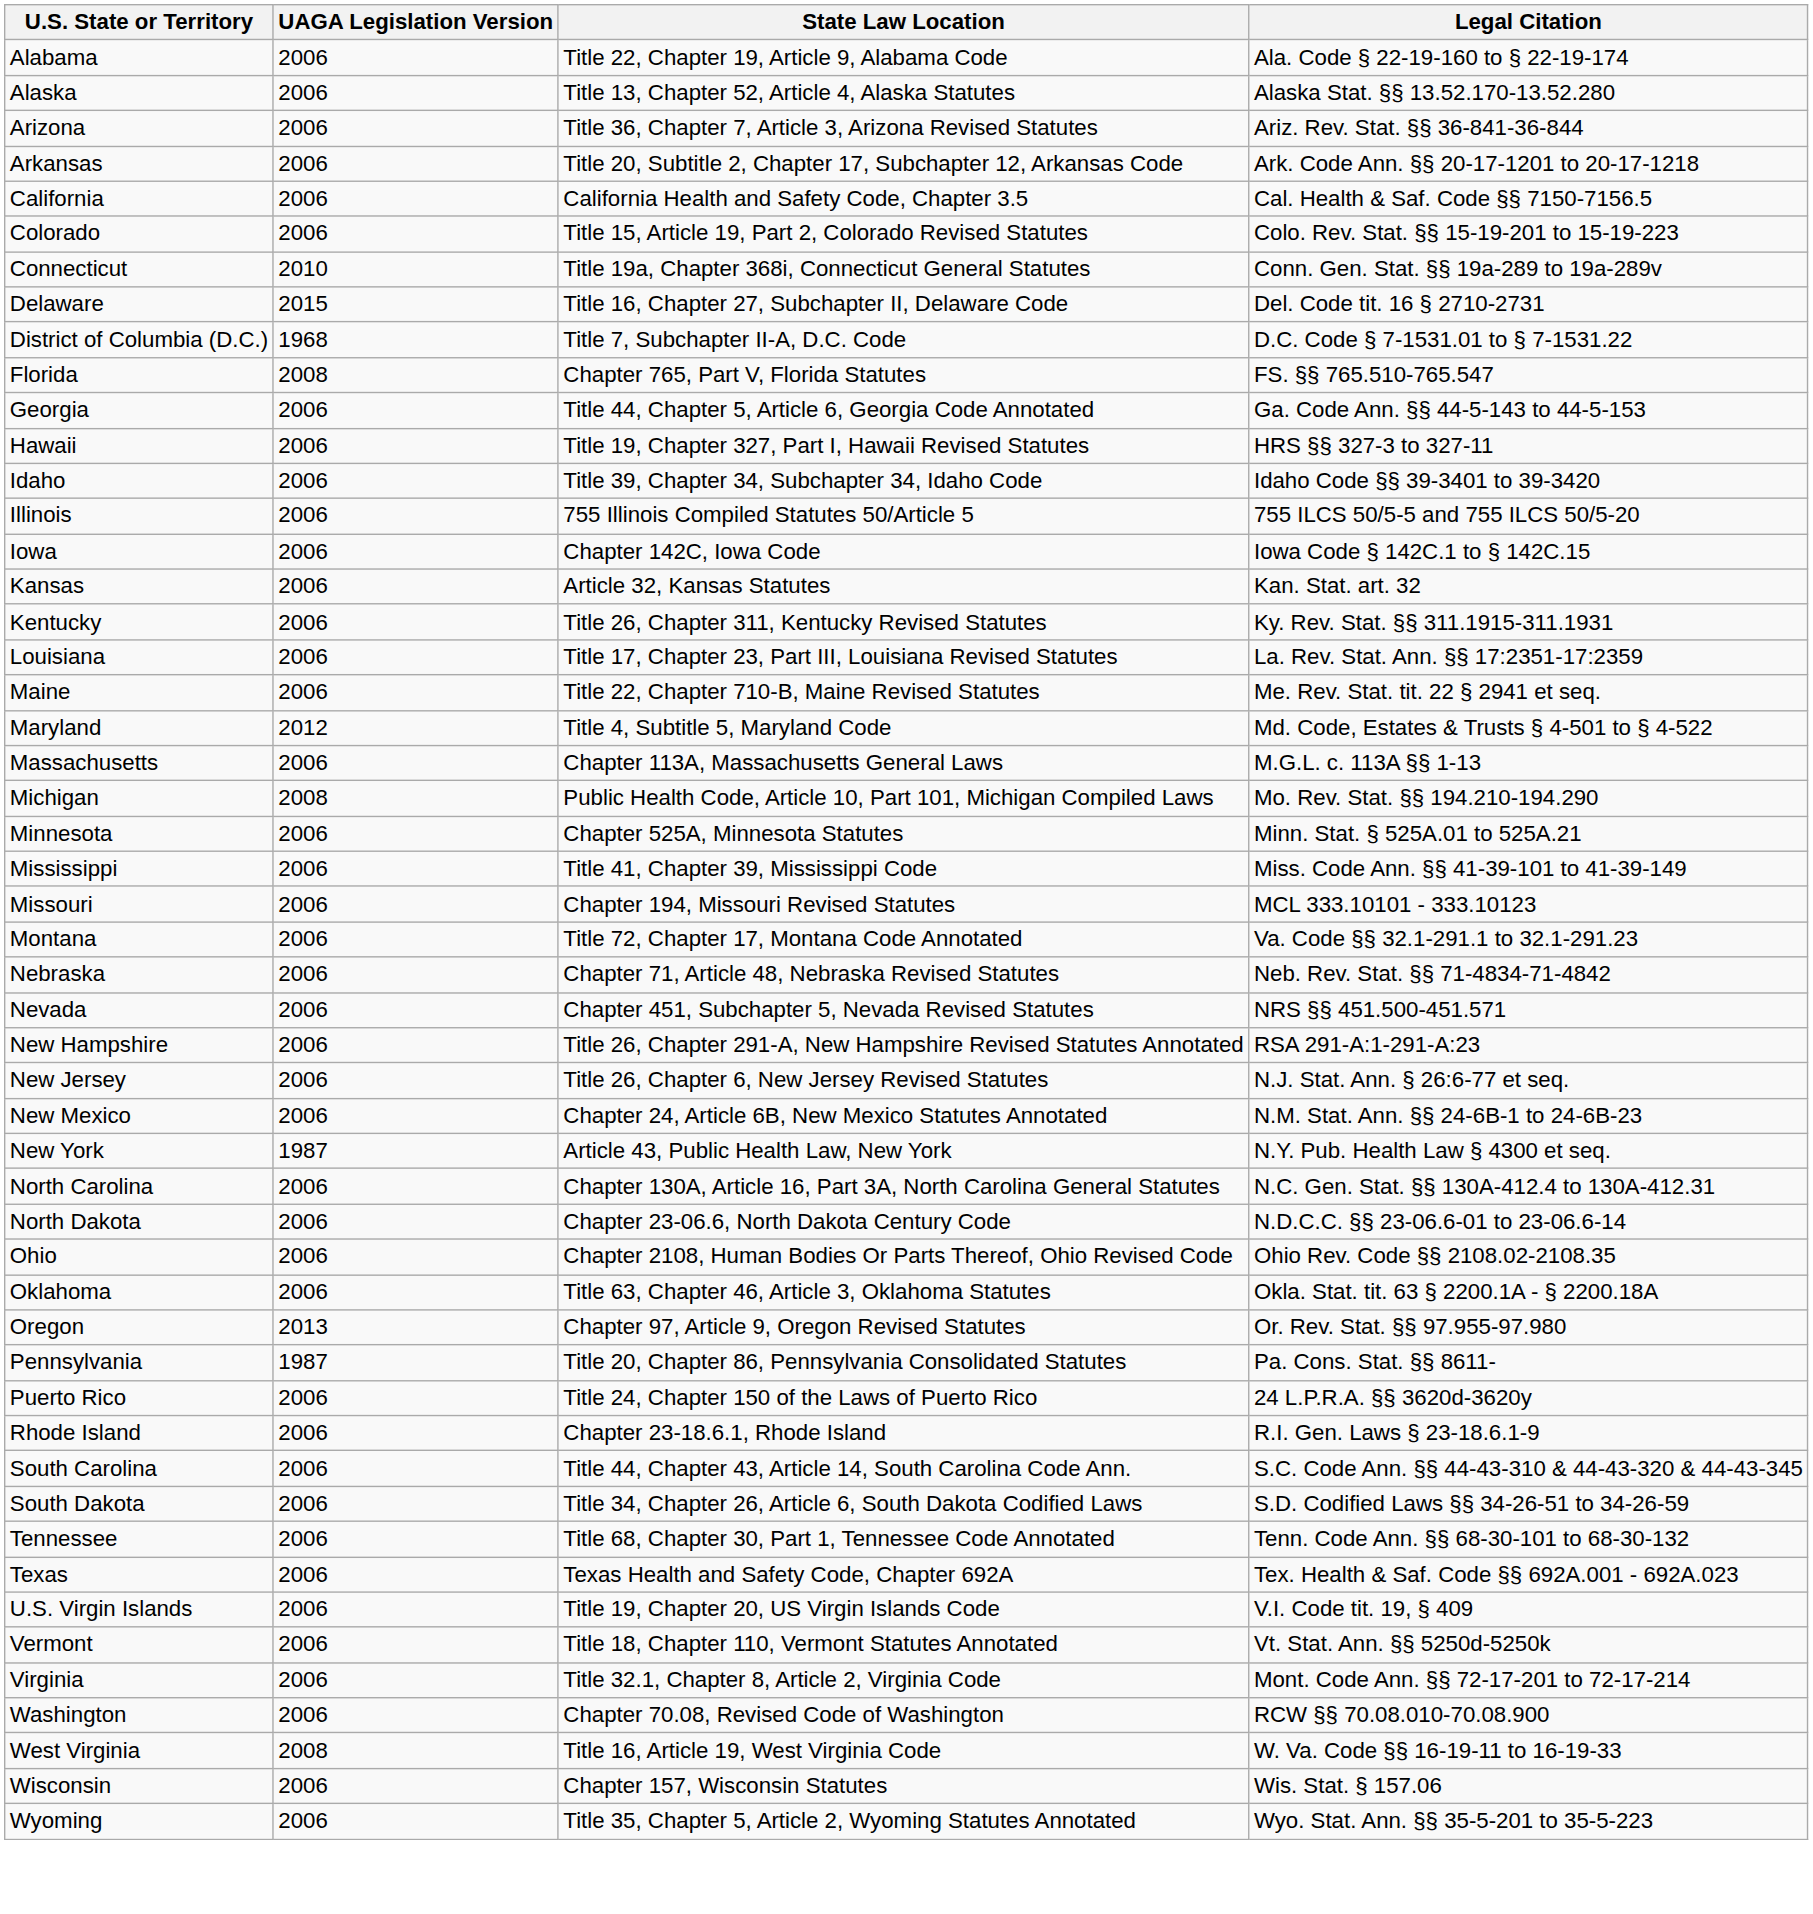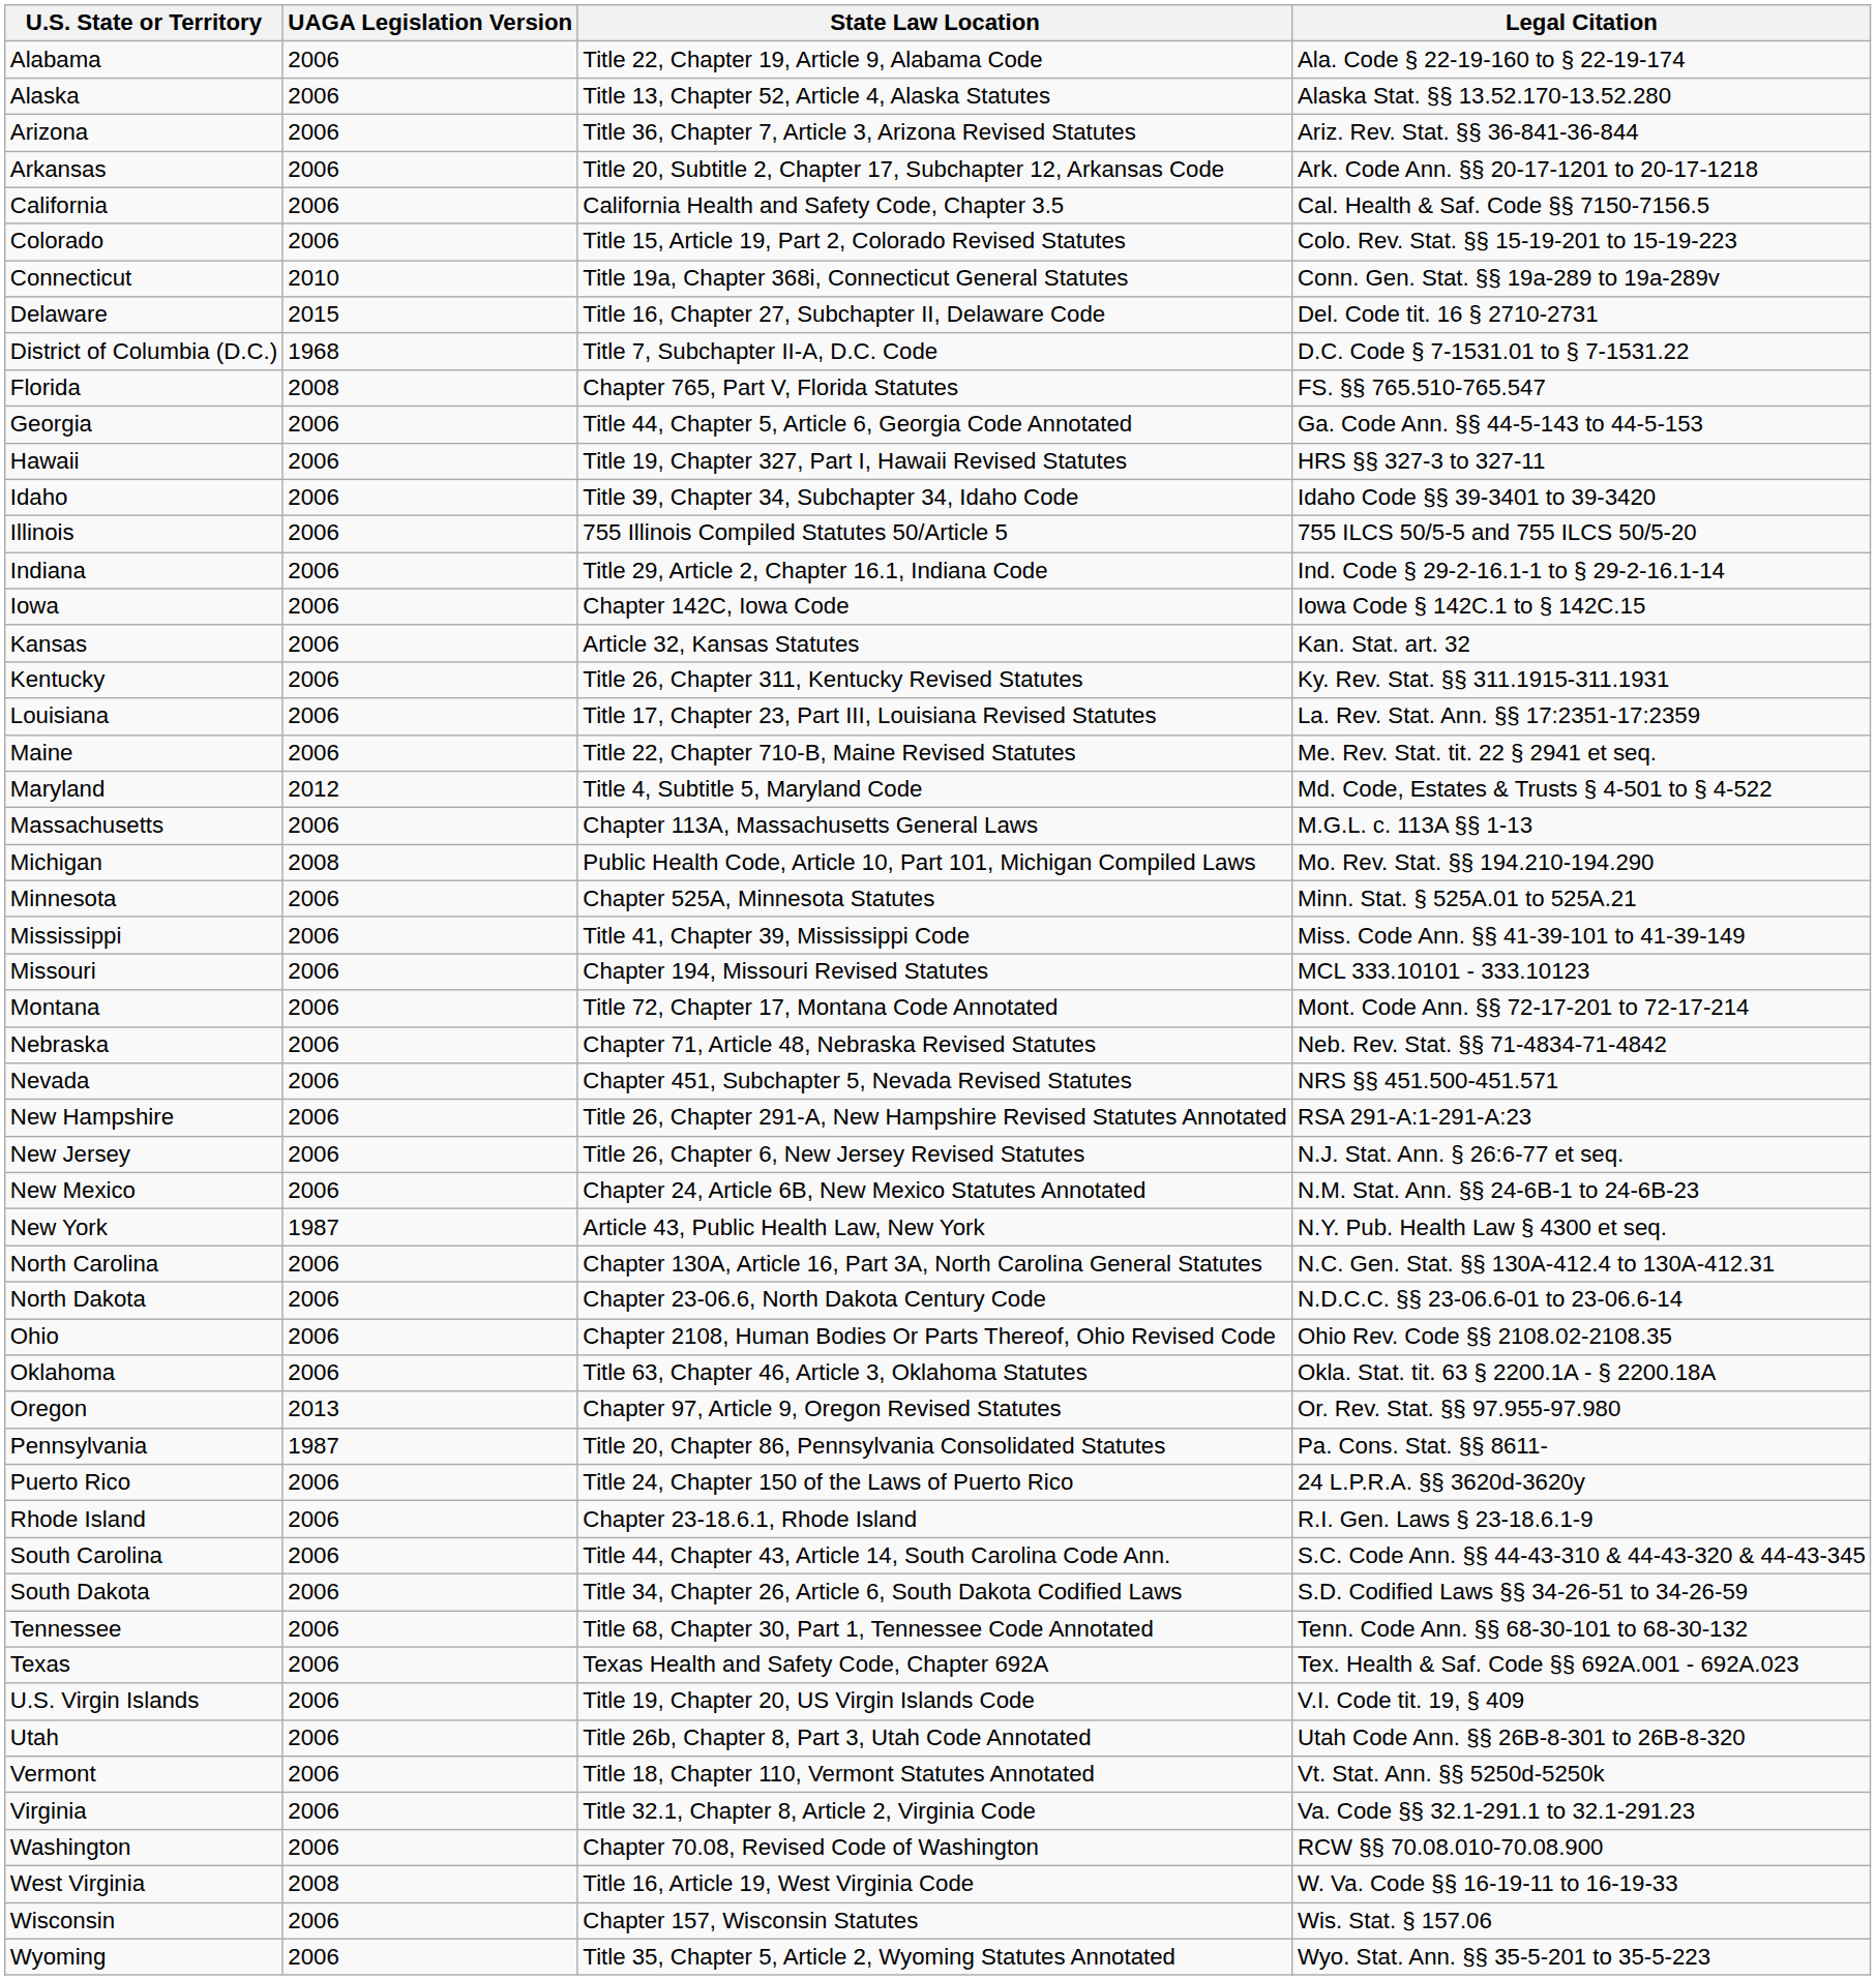+ row: Indiana | 2006 | Title 29, Article 2, Chapter 16.1, Indiana Code | Ind. Code § 29-2-16.1-1 to § 29-2-16.1-14
Montana | Legal Citation: Va. Code §§ 32.1-291.1 to 32.1-291.23 -> Mont. Code Ann. §§ 72-17-201 to 72-17-214
+ row: Utah | 2006 | Title 26b, Chapter 8, Part 3, Utah Code Annotated | Utah Code Ann. §§ 26B-8-301 to 26B-8-320
Virginia | Legal Citation: Mont. Code Ann. §§ 72-17-201 to 72-17-214 -> Va. Code §§ 32.1-291.1 to 32.1-291.23
